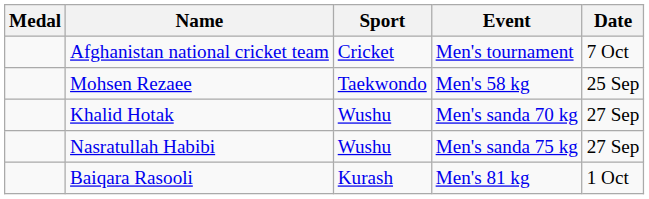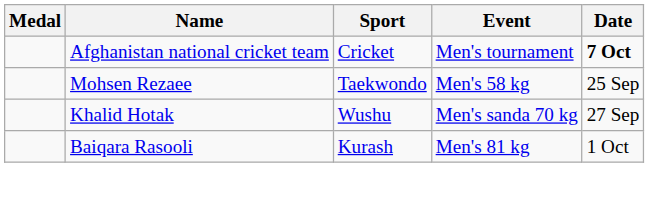Afghanistan national cricket team | Date: normal -> bold
- row: Nasratullah Habibi | Wushu | Men's sanda 75 kg | 27 Sep
